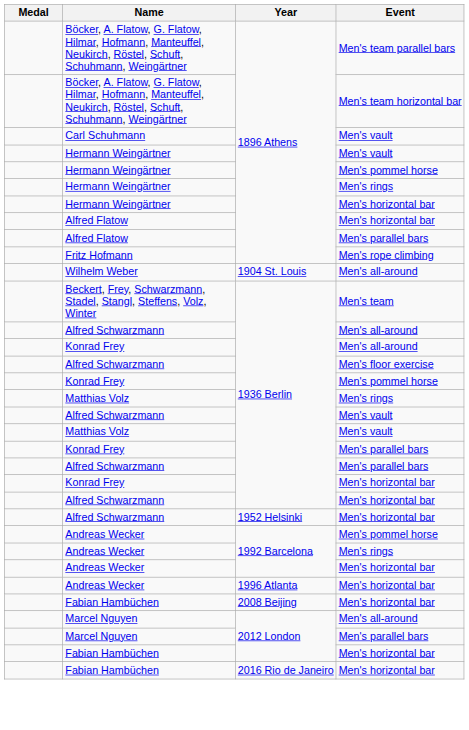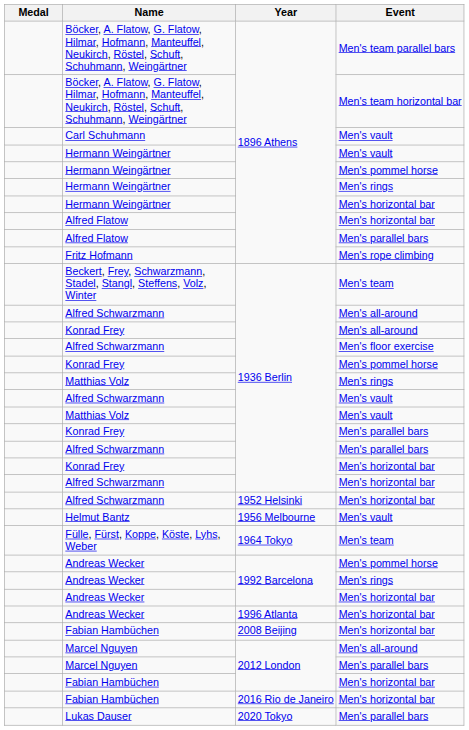- row: Wilhelm Weber | 1904 St. Louis | Men's all-around
+ row: Helmut Bantz | 1956 Melbourne | Men's vault
+ row: Fülle, Fürst, Koppe, Köste, Lyhs, Weber | 1964 Tokyo | Men's team
+ row: Lukas Dauser | 2020 Tokyo | Men's parallel bars
